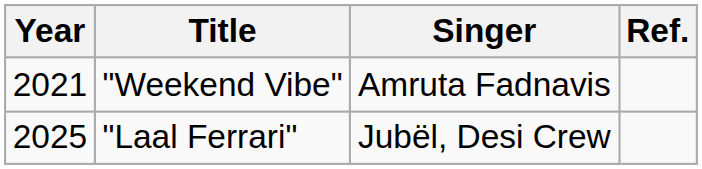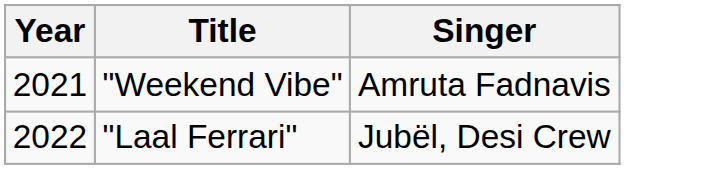- column: Ref.
"Laal Ferrari" | Year: 2025 -> 2022
